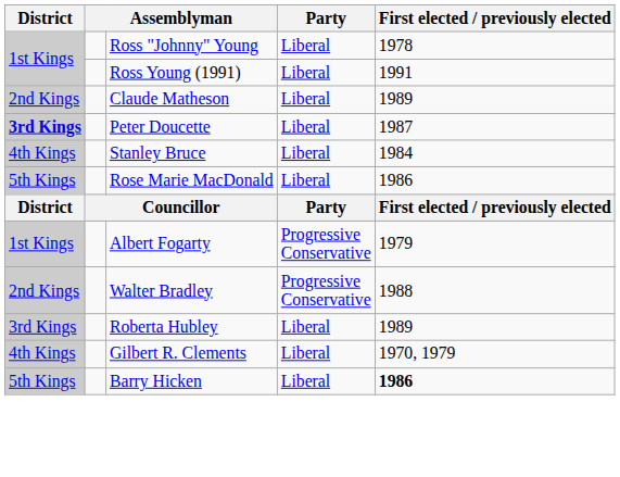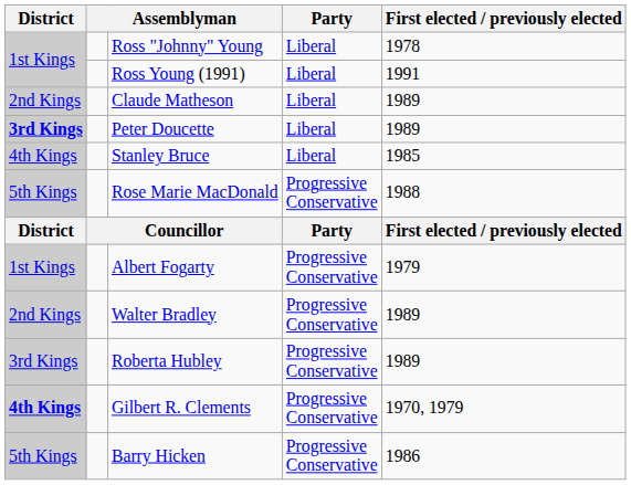Peter Doucette | First elected / previously elected: 1987 -> 1989
Stanley Bruce | First elected / previously elected: 1984 -> 1985
Rose Marie MacDonald | Party: Liberal -> Progressive Conservative
Rose Marie MacDonald | First elected / previously elected: 1986 -> 1988
Walter Bradley | First elected / previously elected: 1988 -> 1989
Roberta Hubley | Party: Liberal -> Progressive Conservative
Gilbert R. Clements | District: normal -> bold
Gilbert R. Clements | Party: Liberal -> Progressive Conservative
Barry Hicken | Party: Liberal -> Progressive Conservative
Barry Hicken | First elected / previously elected: bold -> normal
